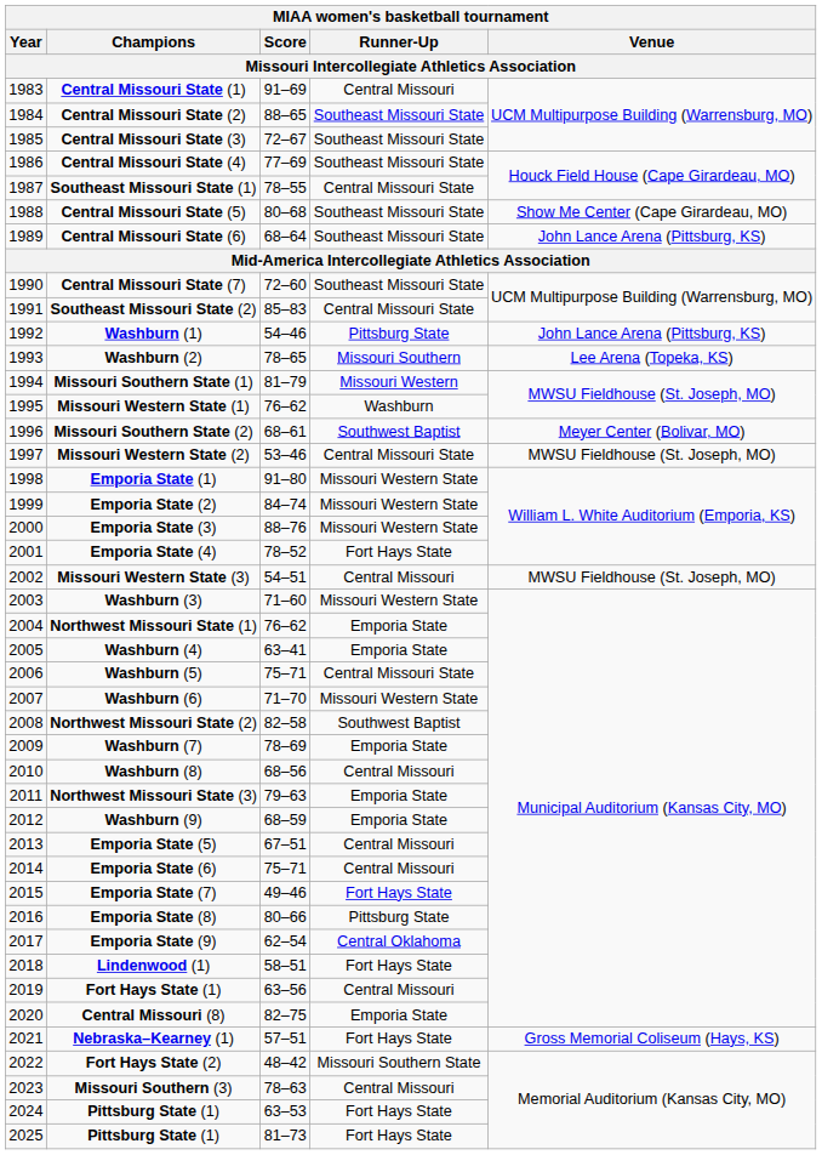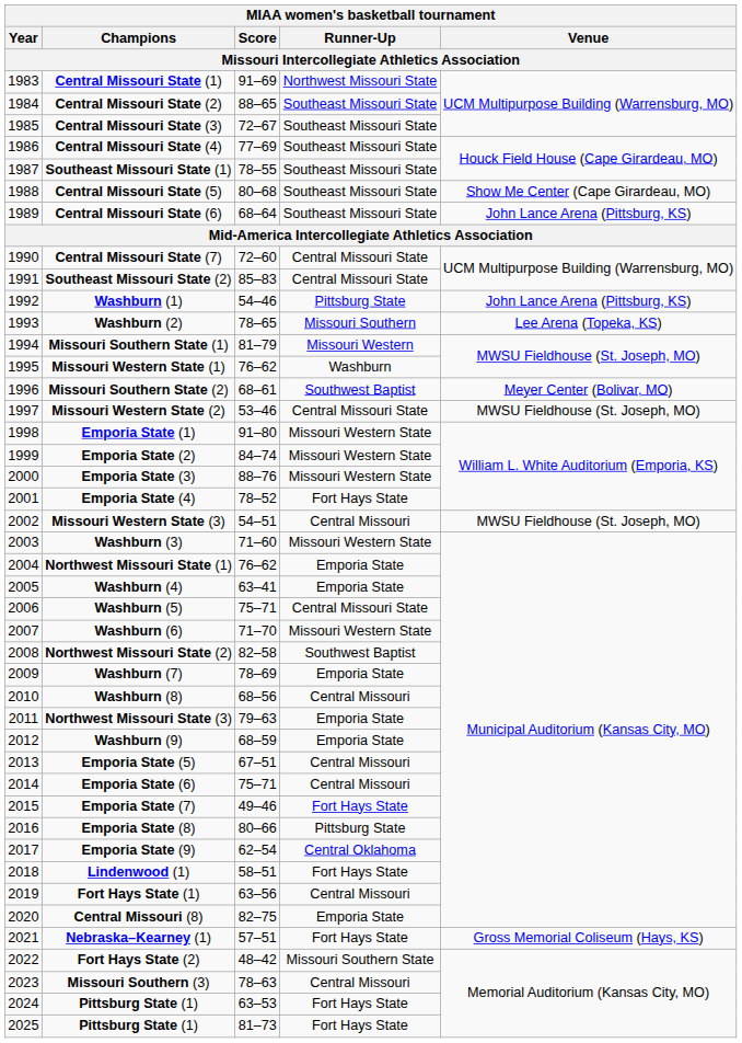Central Missouri State (1) | Runner-Up: Central Missouri -> Northwest Missouri State
Southeast Missouri State (1) | Runner-Up: Central Missouri State -> Southeast Missouri State
Central Missouri State (7) | Runner-Up: Southeast Missouri State -> Central Missouri State
